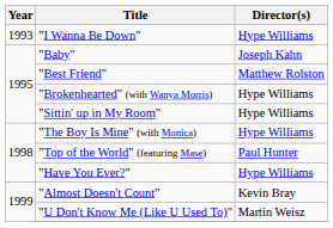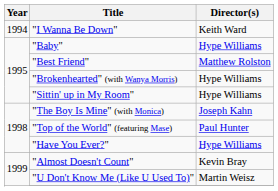"I Wanna Be Down" | Year: 1993 -> 1994
"I Wanna Be Down" | Director(s): Hype Williams -> Keith Ward
"Baby" | Director(s): Joseph Kahn -> Hype Williams
"The Boy Is Mine" (with Monica) | Director(s): Hype Williams -> Joseph Kahn
